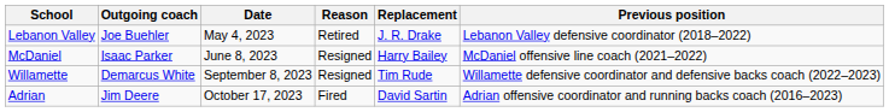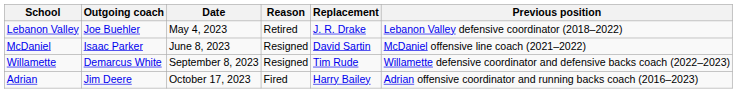McDaniel | Replacement: Harry Bailey -> David Sartin
Adrian | Replacement: David Sartin -> Harry Bailey
